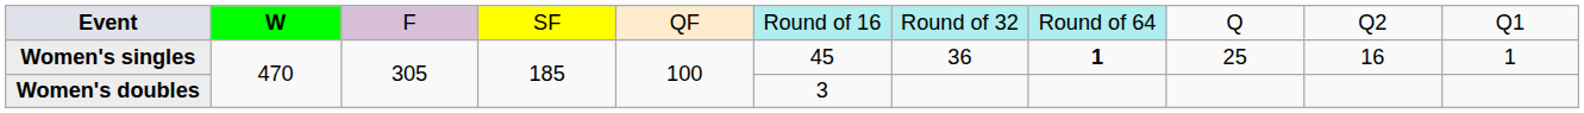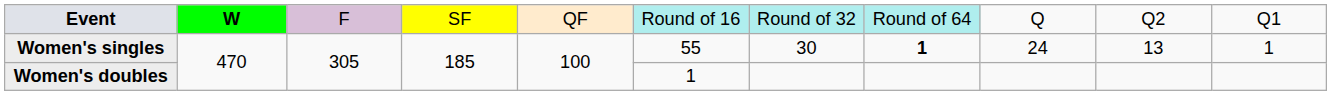Women's singles | column 6: 45 -> 55
Women's singles | column 7: 36 -> 30
Women's singles | column 9: 25 -> 24
Women's singles | column 10: 16 -> 13
Women's doubles | column 6: 3 -> 1
